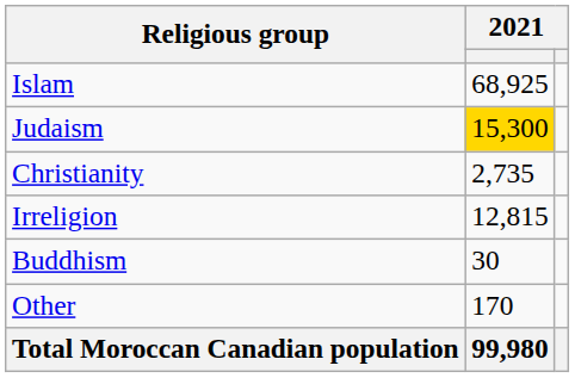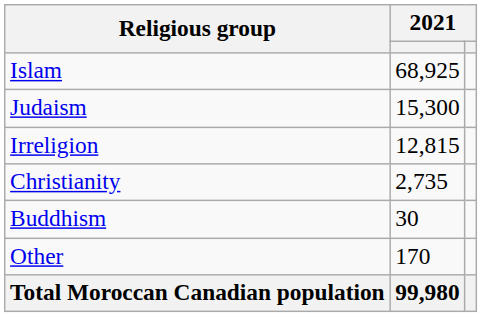Judaism | column 2: gold background -> no background
rows swapped: Irreligion <-> Christianity
